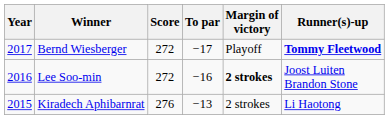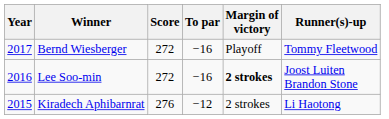Bernd Wiesberger | To par: −17 -> −16
Bernd Wiesberger | Runner(s)-up: bold -> normal
Kiradech Aphibarnrat | To par: −13 -> −12
